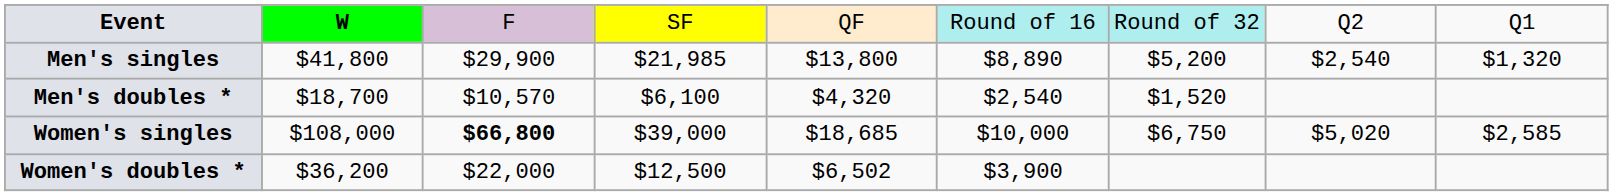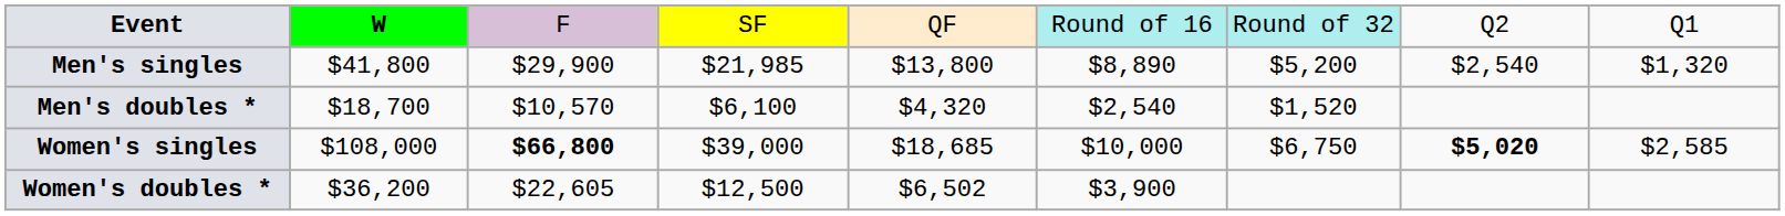Women's singles | column 8: normal -> bold
Women's doubles * | column 3: $22,000 -> $22,605
